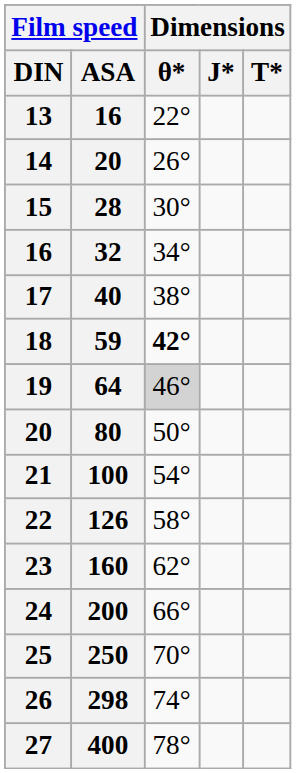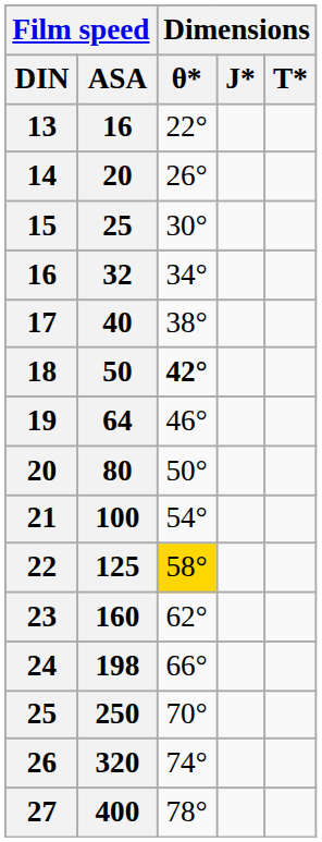15 | Film speed / ASA: 28 -> 25
18 | Film speed / ASA: 59 -> 50
19 | Dimensions / θ*: lightgrey background -> no background
22 | Film speed / ASA: 126 -> 125
22 | Dimensions / θ*: no background -> gold background
24 | Film speed / ASA: 200 -> 198
26 | Film speed / ASA: 298 -> 320
